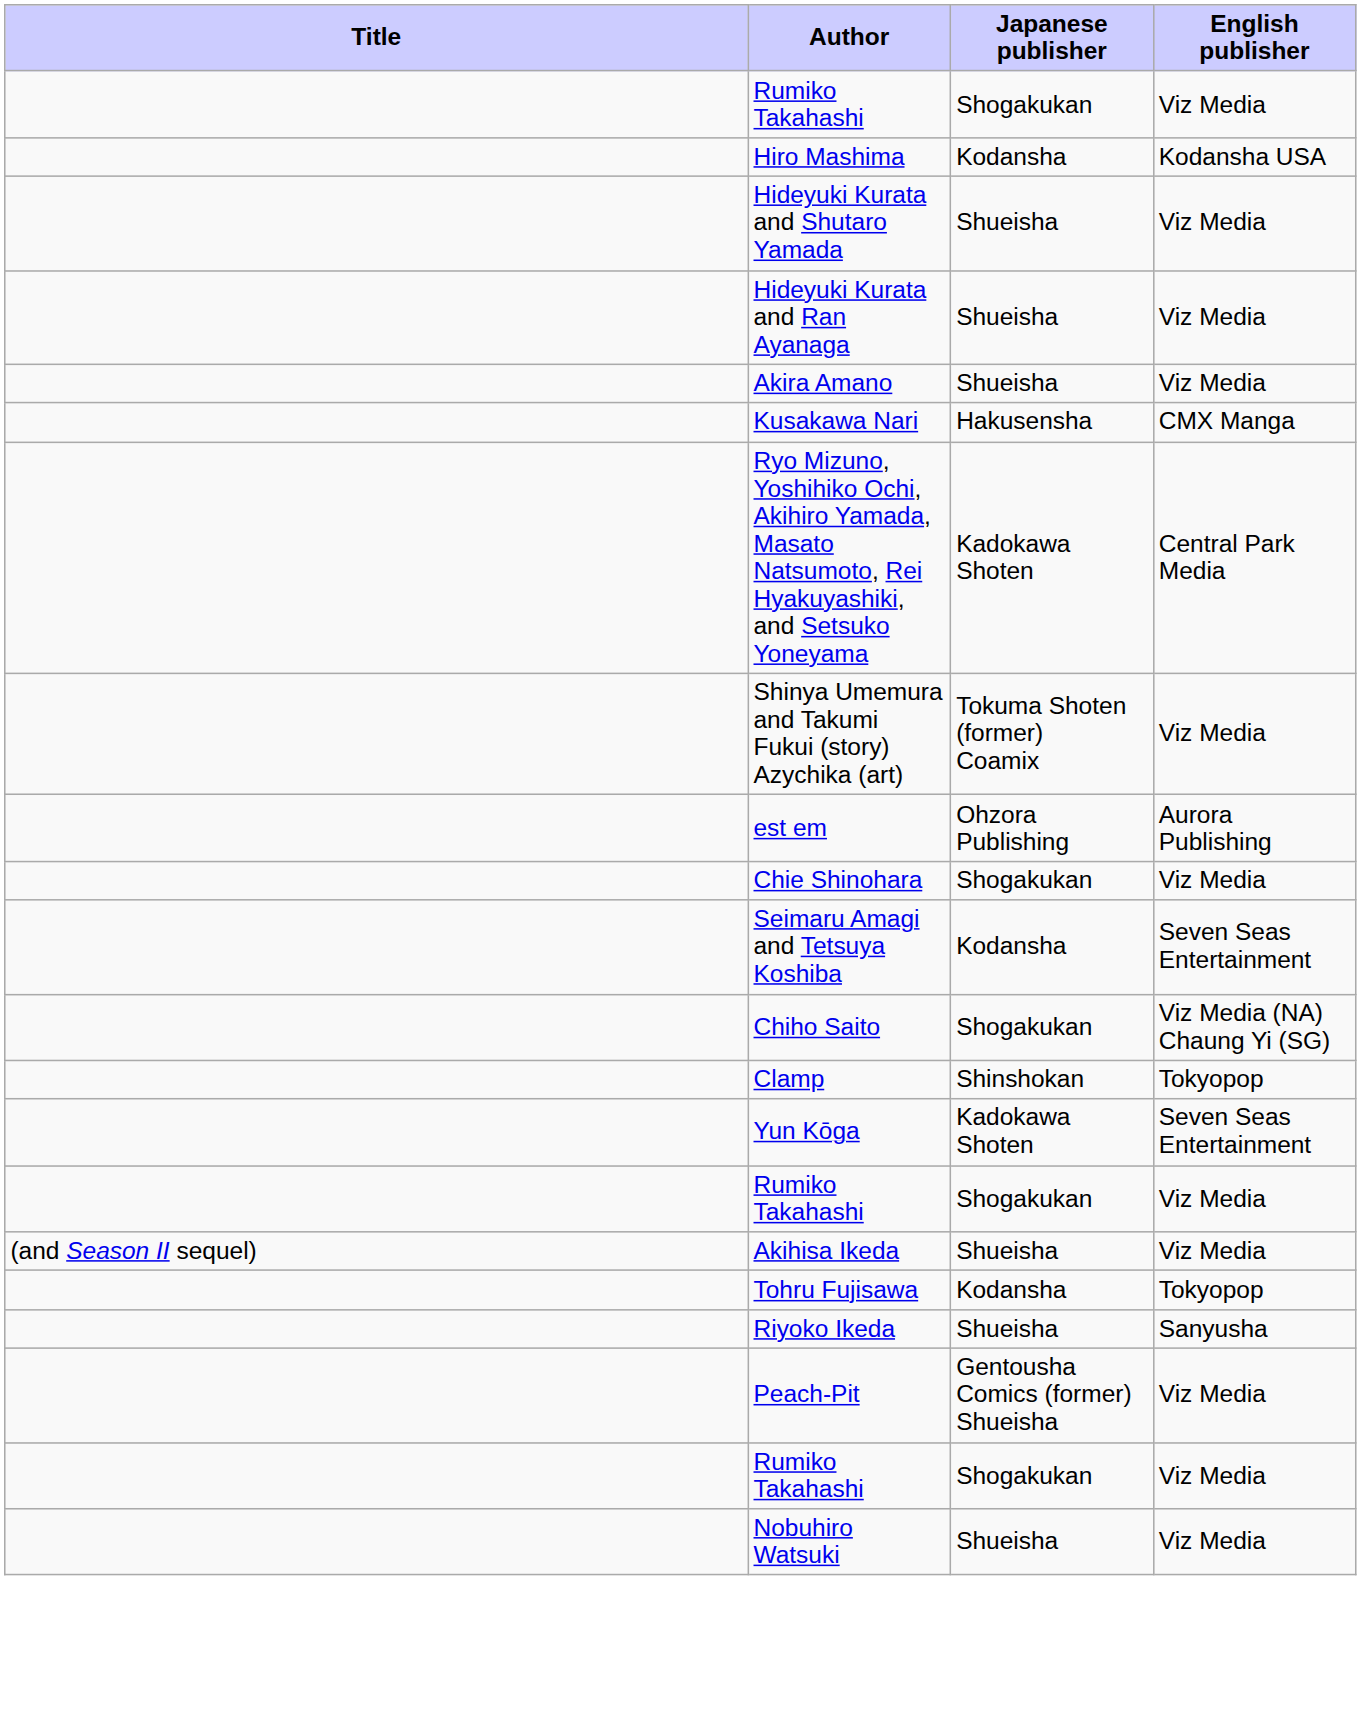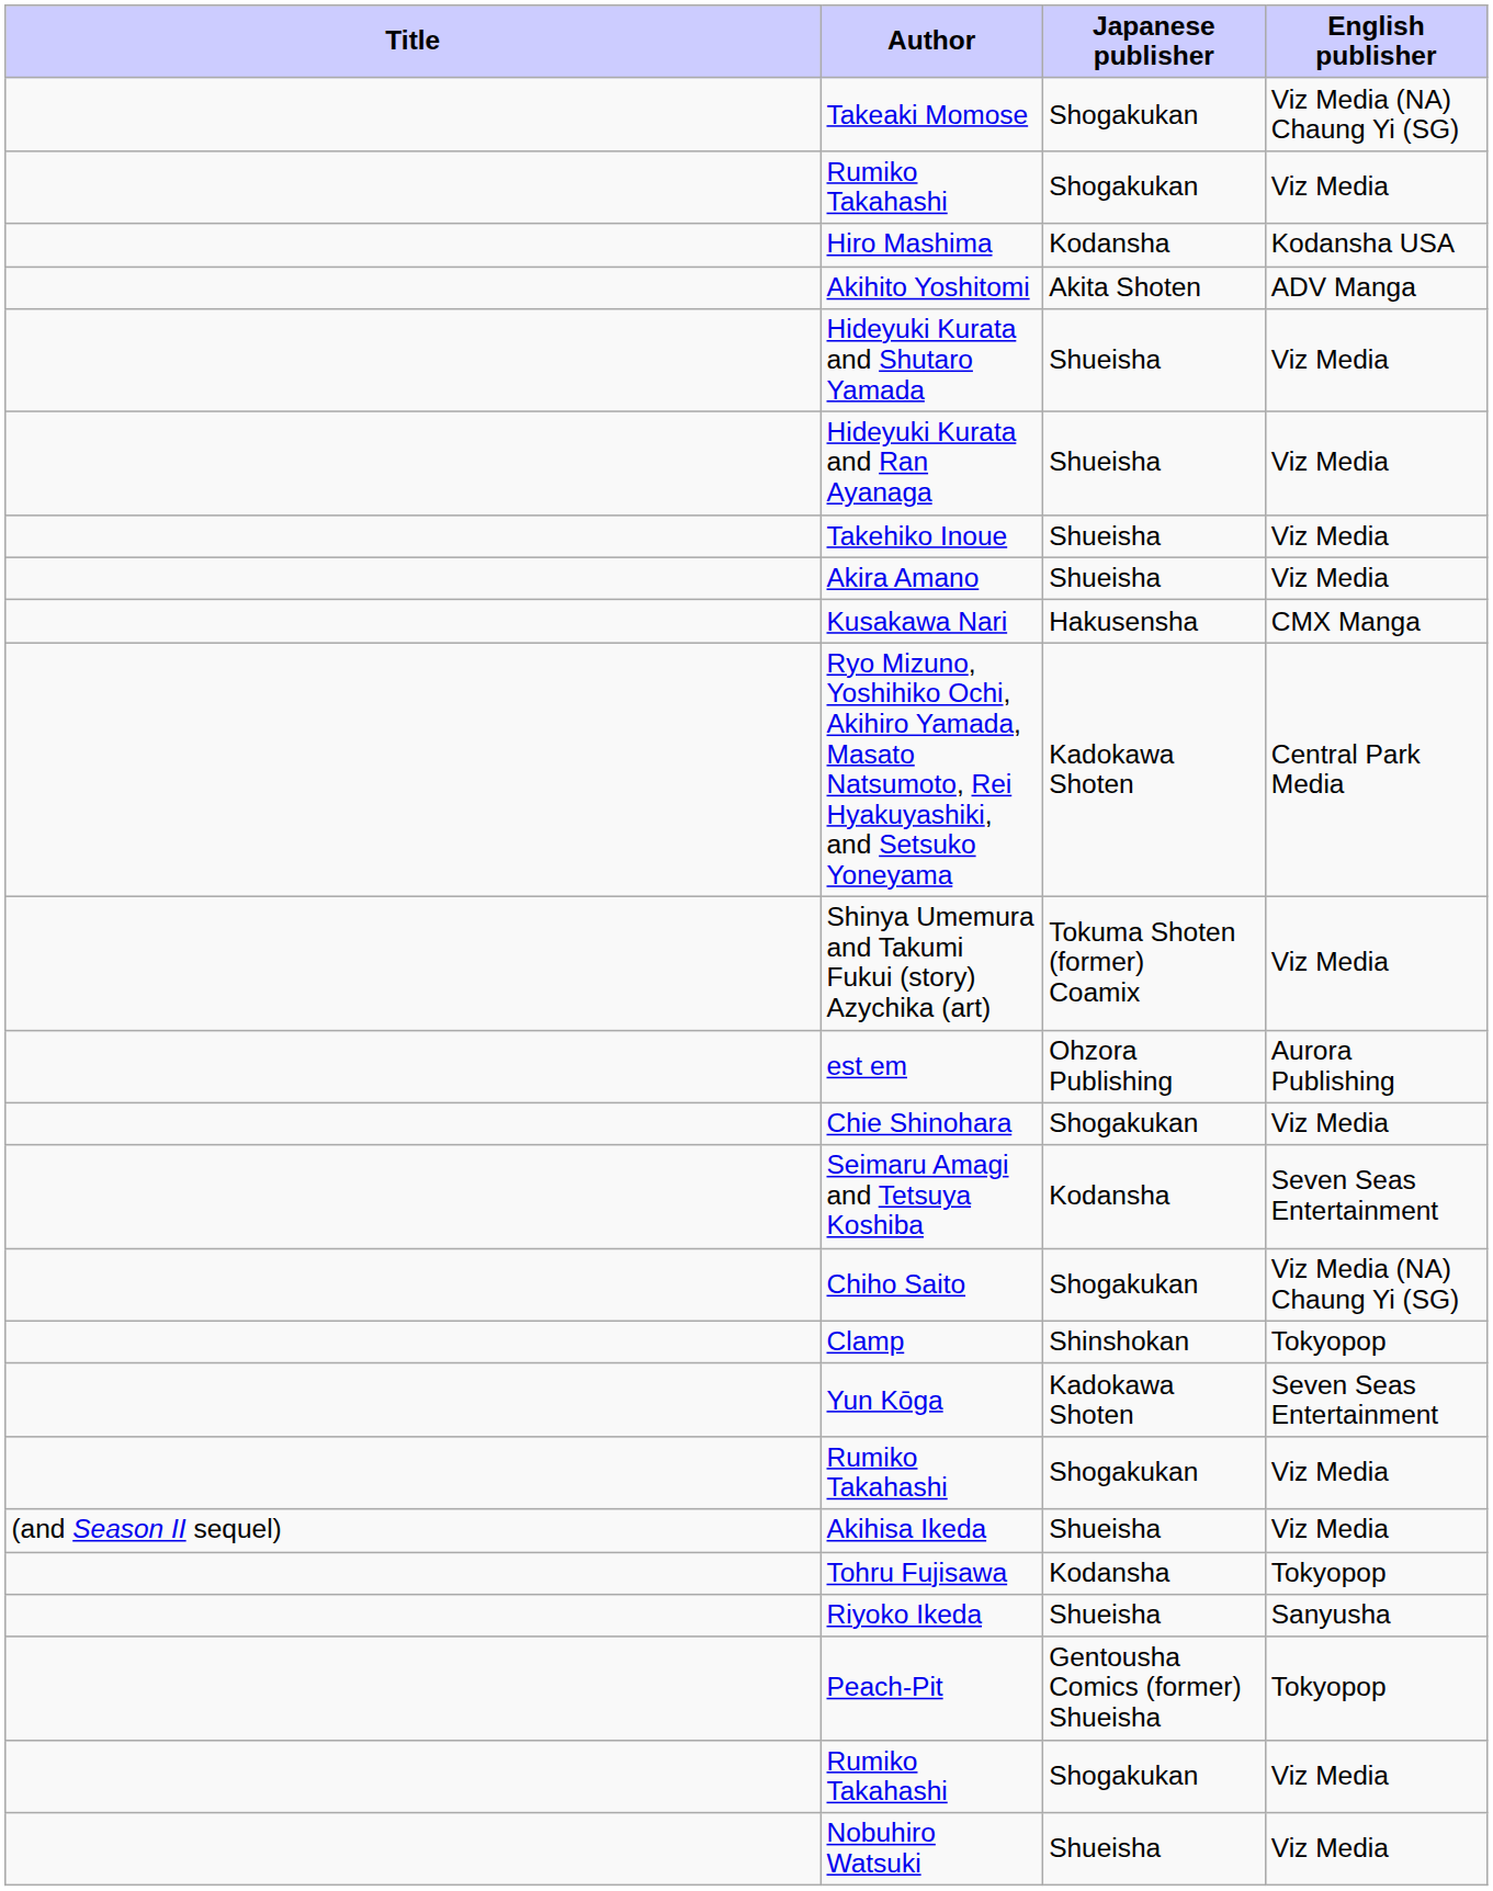+ row: Takeaki Momose | Shogakukan | Viz Media (NA) Chaung Yi (SG)
+ row: Akihito Yoshitomi | Akita Shoten | ADV Manga
+ row: Takehiko Inoue | Shueisha | Viz Media
Peach-Pit | English publisher: Viz Media -> Tokyopop
